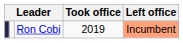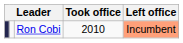Ron Cobi | Took office: 2019 -> 2010
